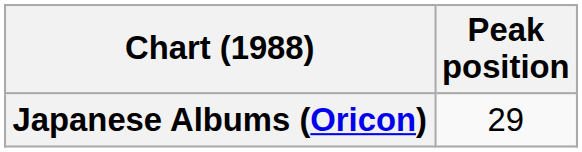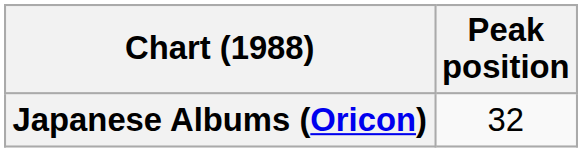Japanese Albums (Oricon) | Peak position: 29 -> 32
